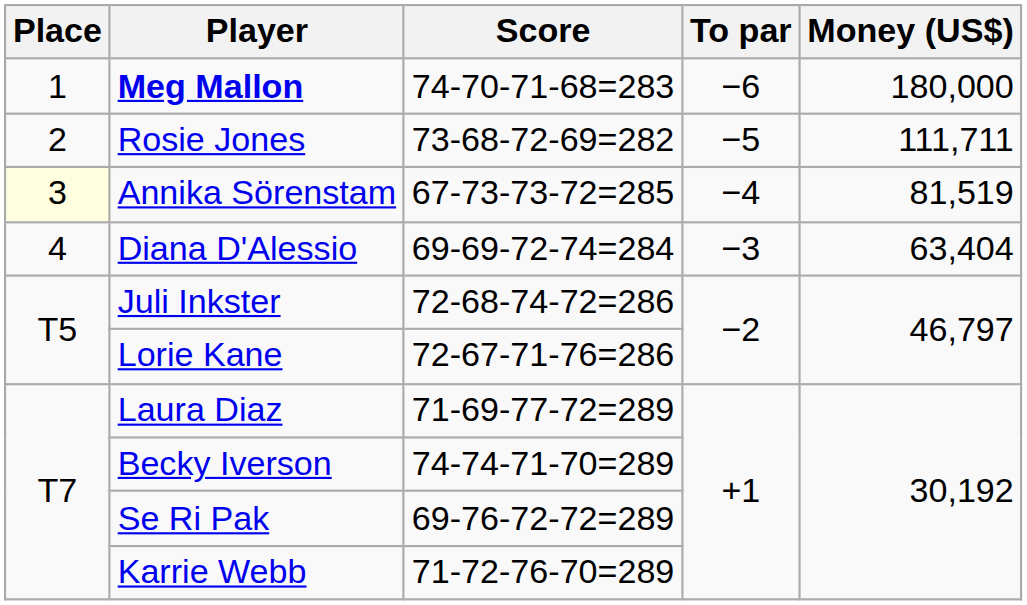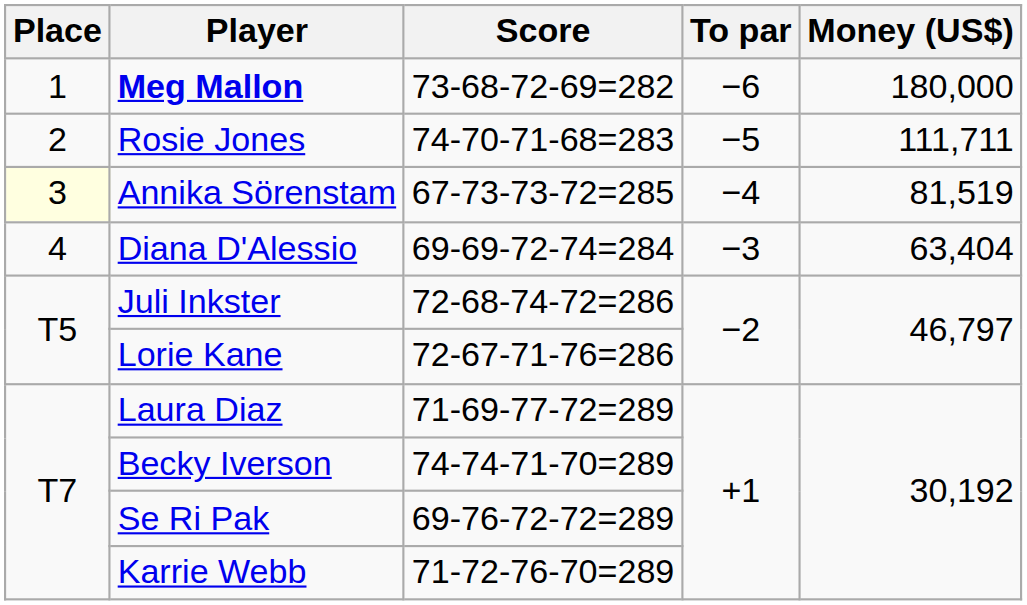Meg Mallon | Score: 74-70-71-68=283 -> 73-68-72-69=282
Rosie Jones | Score: 73-68-72-69=282 -> 74-70-71-68=283
